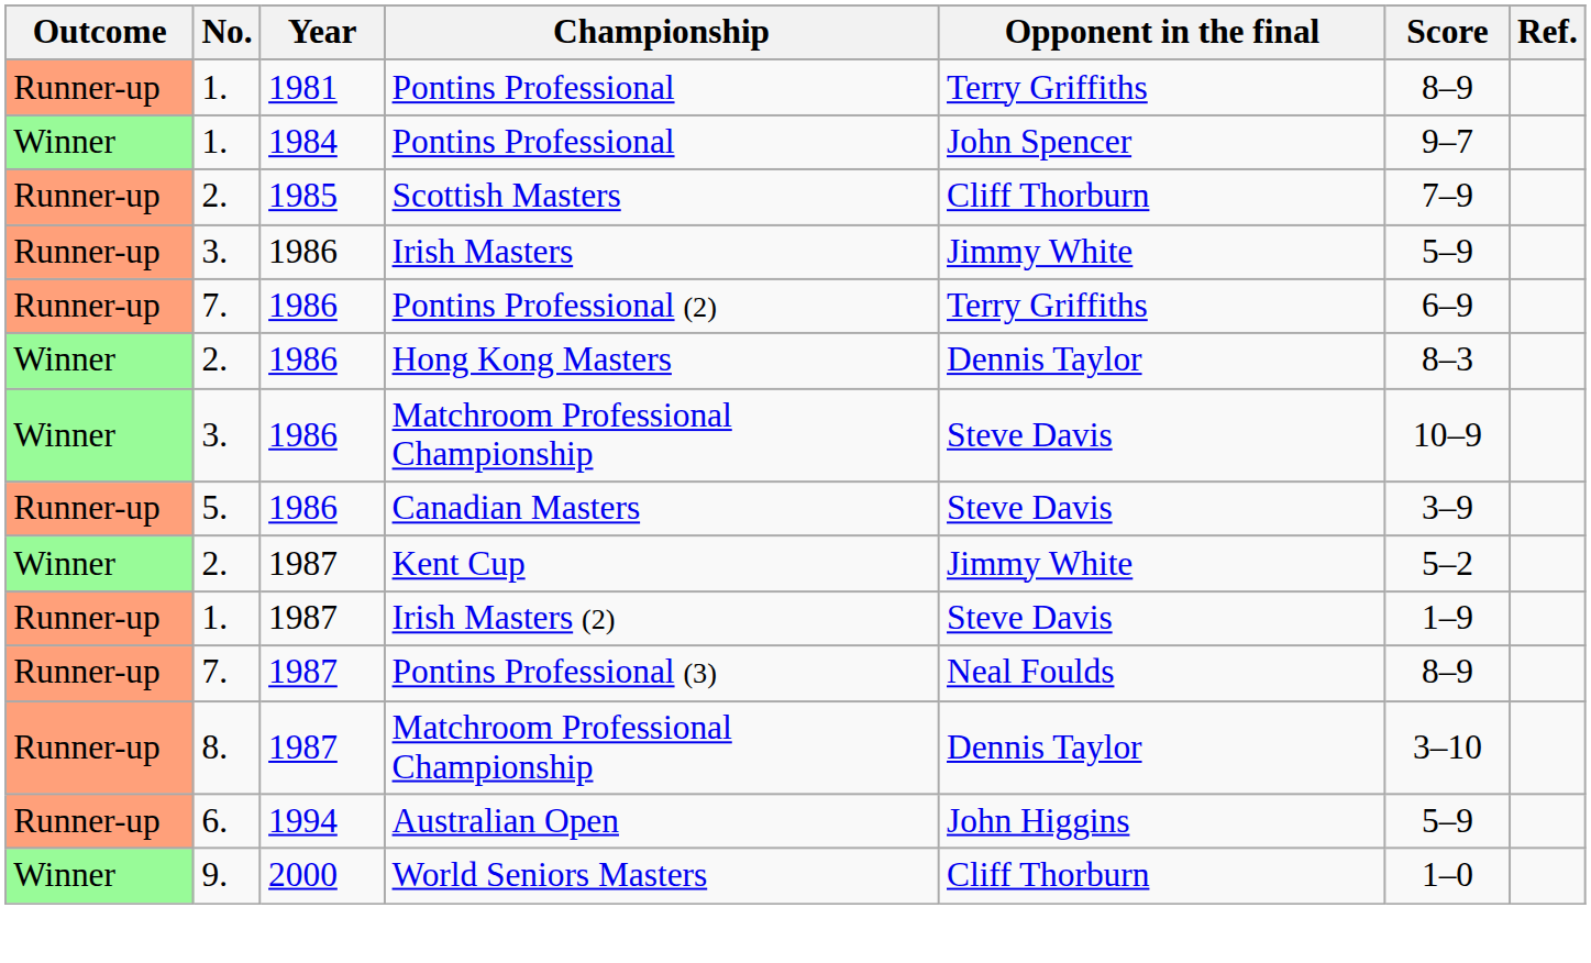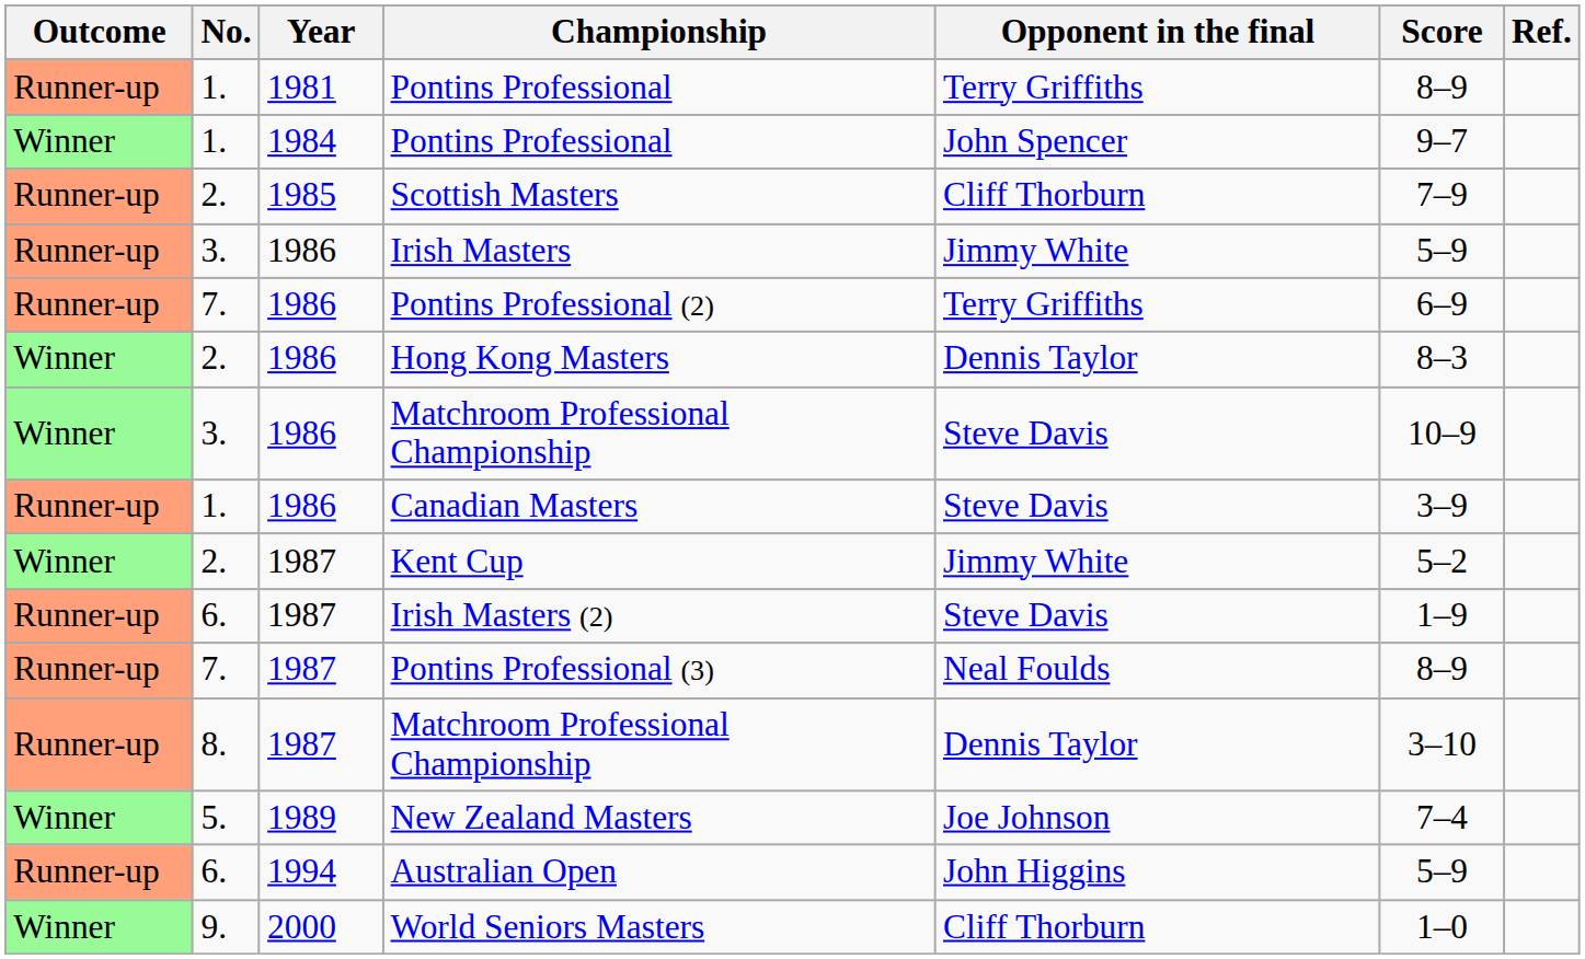Canadian Masters | No.: 5. -> 1.
Irish Masters (2) | No.: 1. -> 6.
+ row: Winner | 5. | 1989 | New Zealand Masters | Joe Johnson | 7–4
